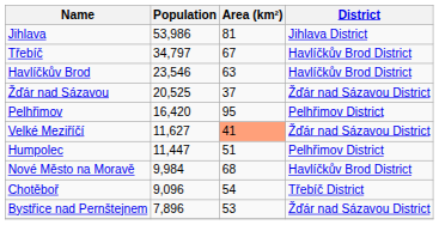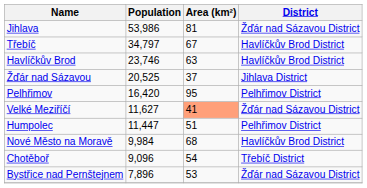Jihlava | District: Jihlava District -> Žďár nad Sázavou District
Havlíčkův Brod | Population: 23,546 -> 23,746
Žďár nad Sázavou | District: Žďár nad Sázavou District -> Jihlava District
